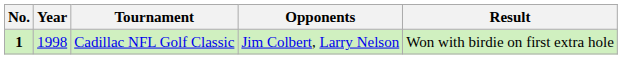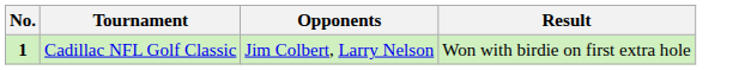- column: Year | 1998
